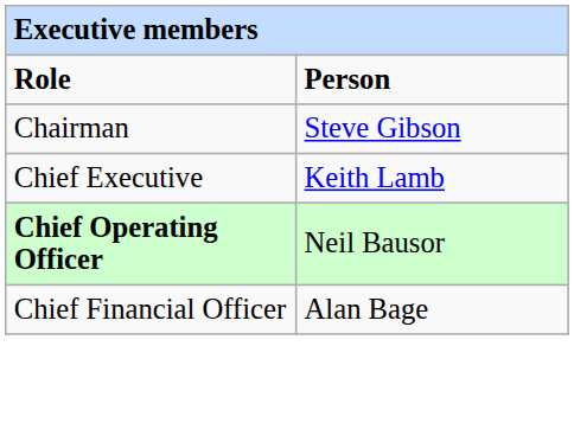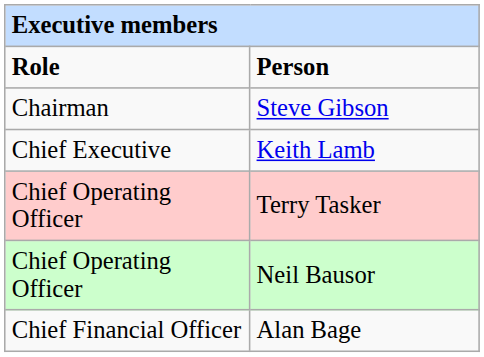+ row: Chief Operating Officer | Terry Tasker
Neil Bausor | Role: bold -> normal
